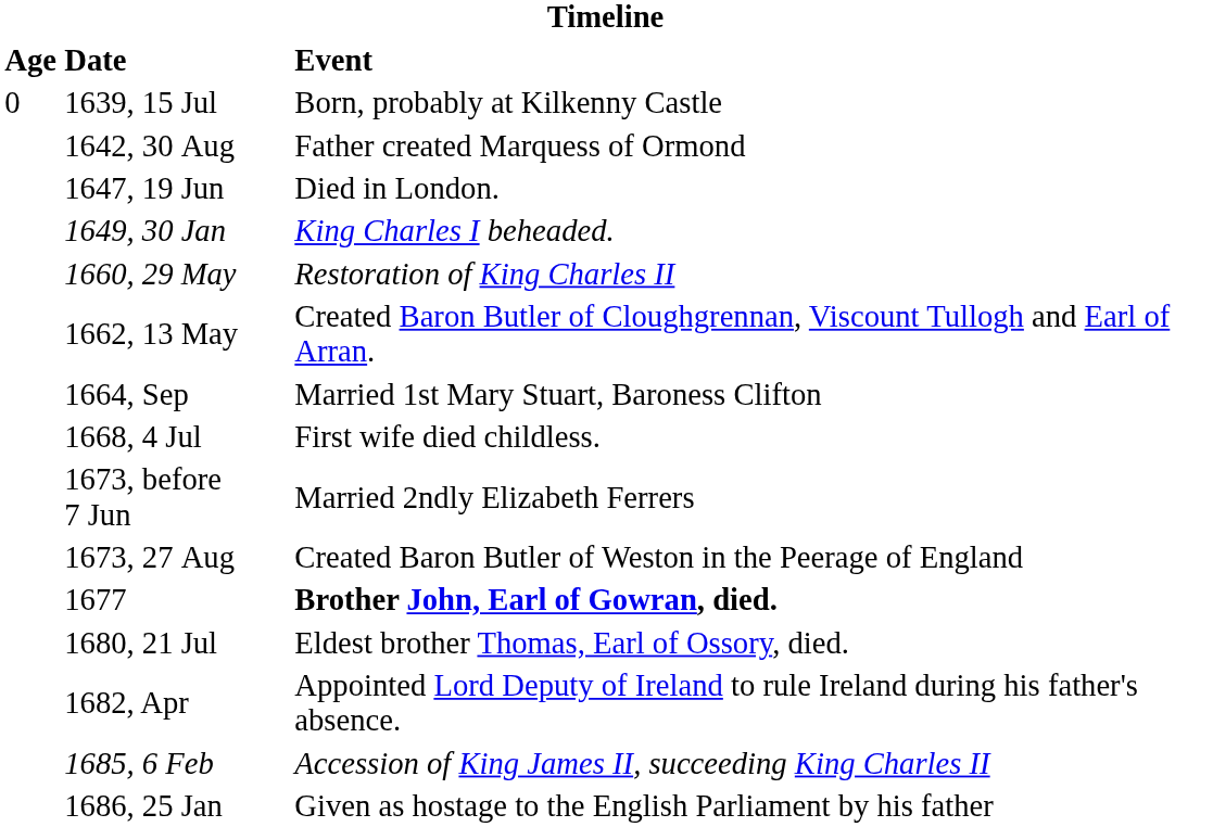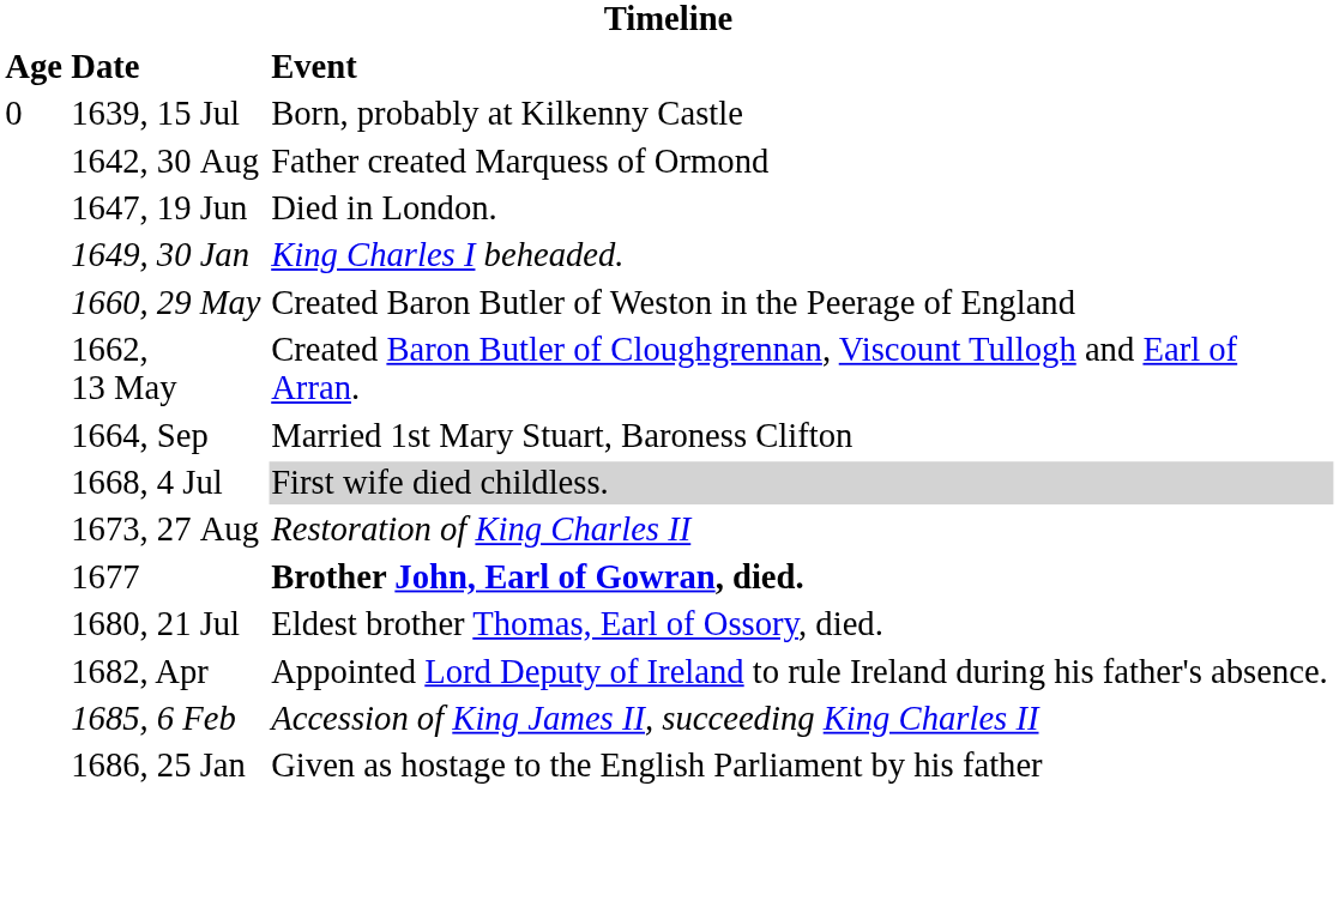1660, 29 May | Event: Restoration of King Charles II -> Created Baron Butler of Weston in the Peerage of England
1668, 4 Jul | Event: no background -> lightgrey background
- row: 1673, before 7 Jun | Married 2ndly Elizabeth Ferrers
1673, 27 Aug | Event: Created Baron Butler of Weston in the Peerage of England -> Restoration of King Charles II
